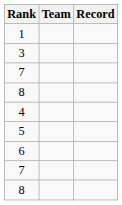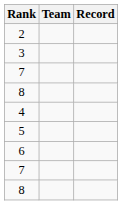- row: 1
+ row: 2
